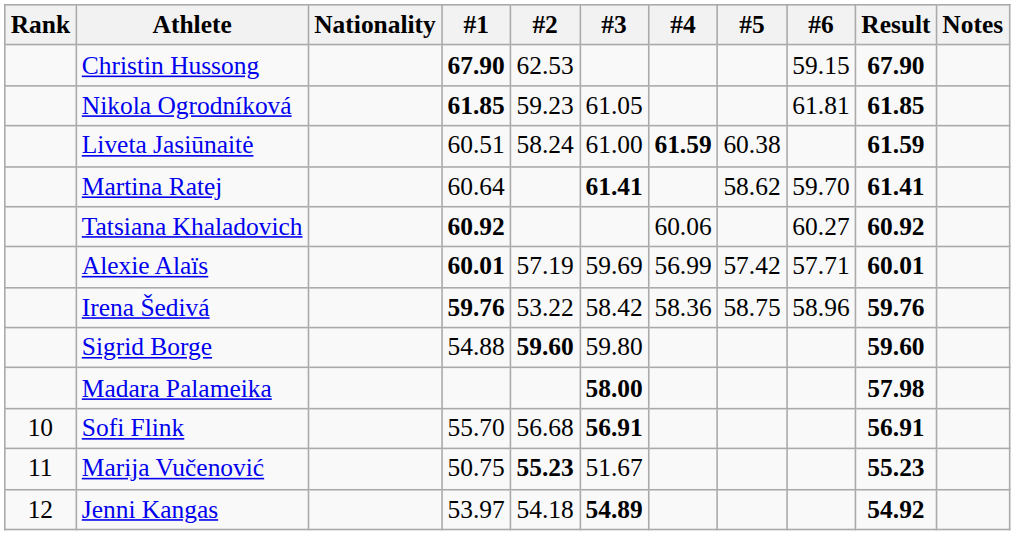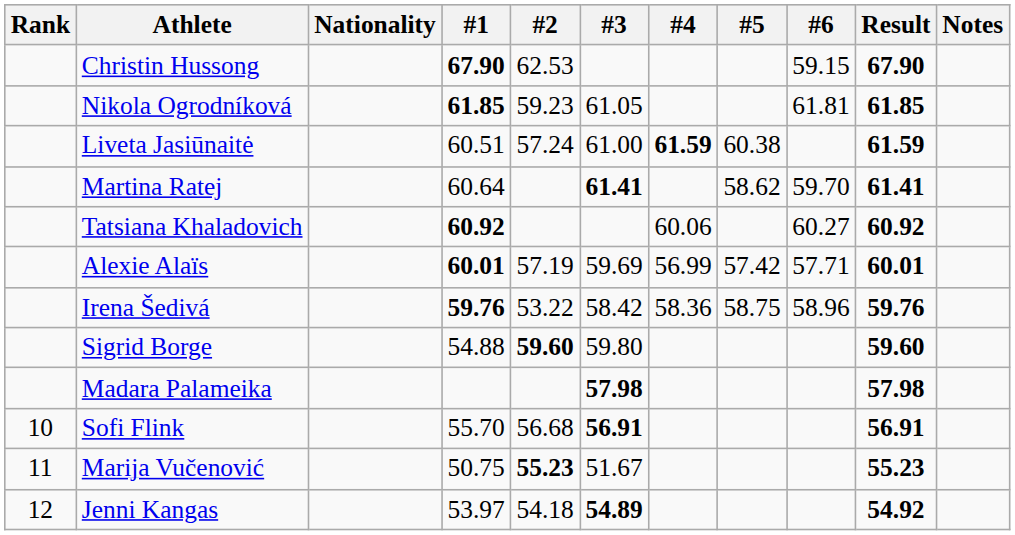Liveta Jasiūnaitė | #2: 58.24 -> 57.24
Madara Palameika | #3: 58.00 -> 57.98
